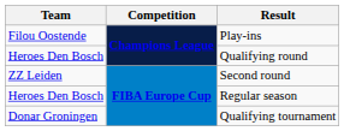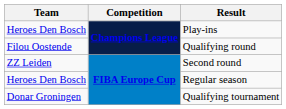Play-ins | Team: Filou Oostende -> Heroes Den Bosch
Qualifying round | Team: Heroes Den Bosch -> Filou Oostende
